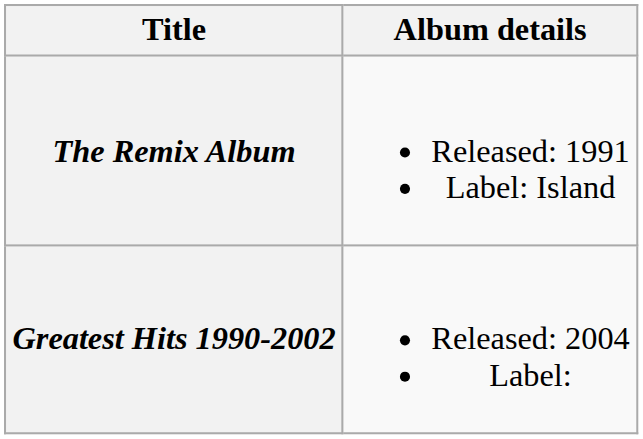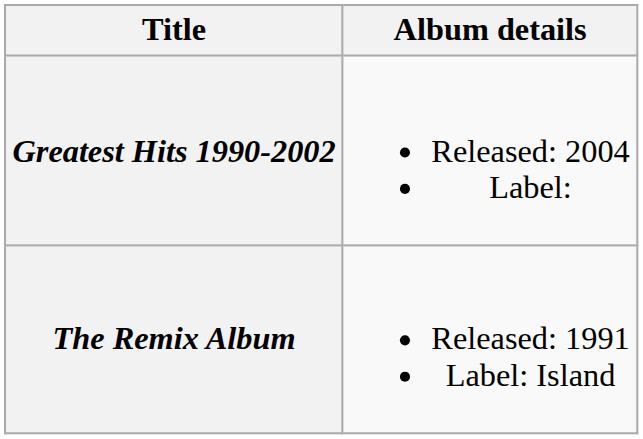rows swapped: The Remix Album <-> Greatest Hits 1990-2002
